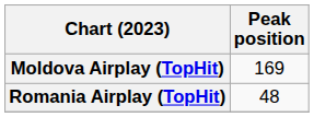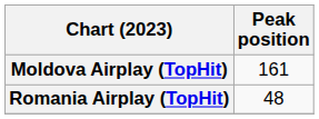Moldova Airplay (TopHit) | Peak position: 169 -> 161
